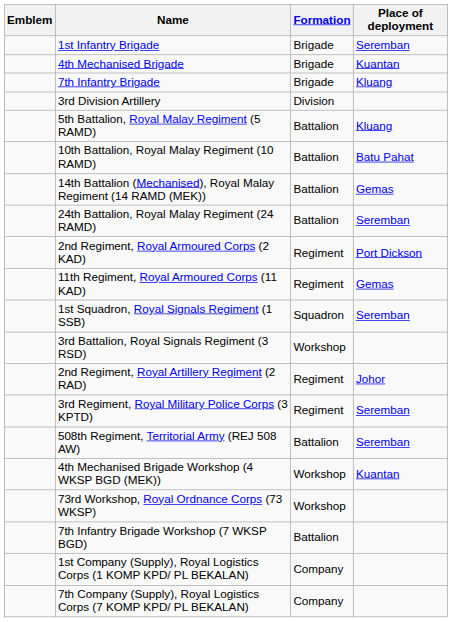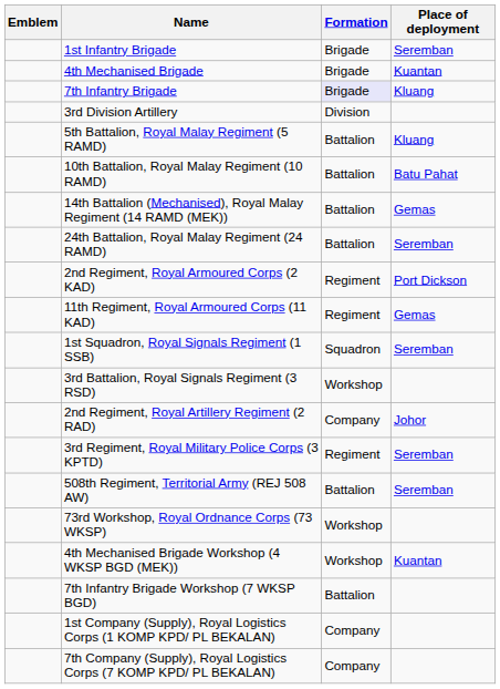7th Infantry Brigade | Formation: no background -> lavender background
2nd Regiment, Royal Artillery Regiment (2 RAD) | Formation: Regiment -> Company
rows swapped: 73rd Workshop, Royal Ordnance Corps (73 WKSP) <-> 4th Mechanised Brigade Workshop (4 WKSP BGD (MEK))
